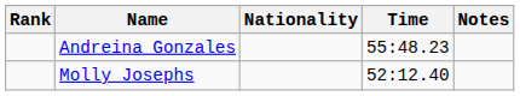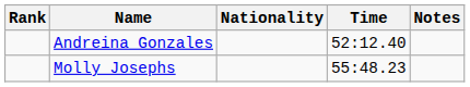Andreina Gonzales | Time: 55:48.23 -> 52:12.40
Molly Josephs | Time: 52:12.40 -> 55:48.23
